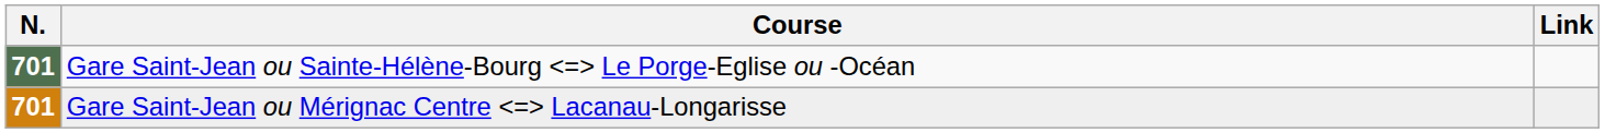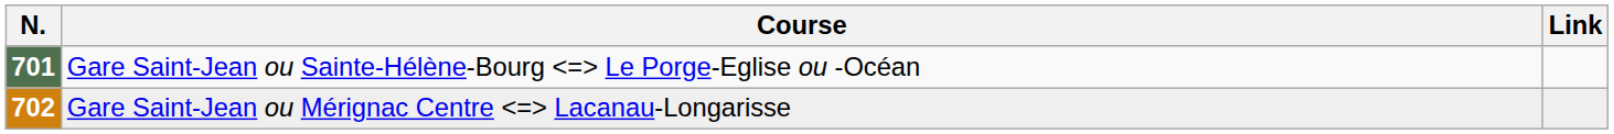Gare Saint-Jean ou Mérignac Centre Lacanau-Longarisse | N.: 701 -> 702
